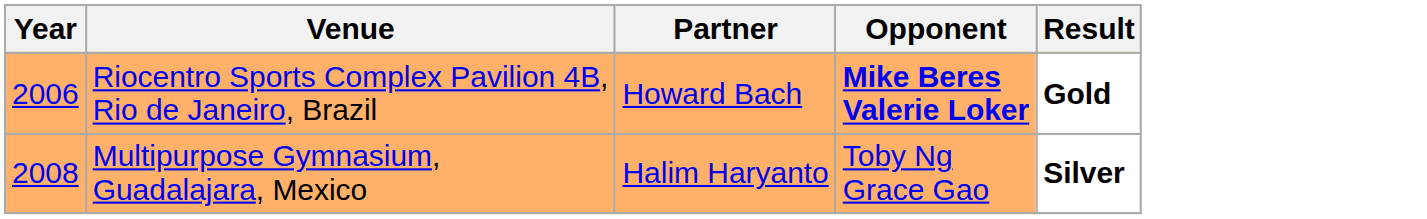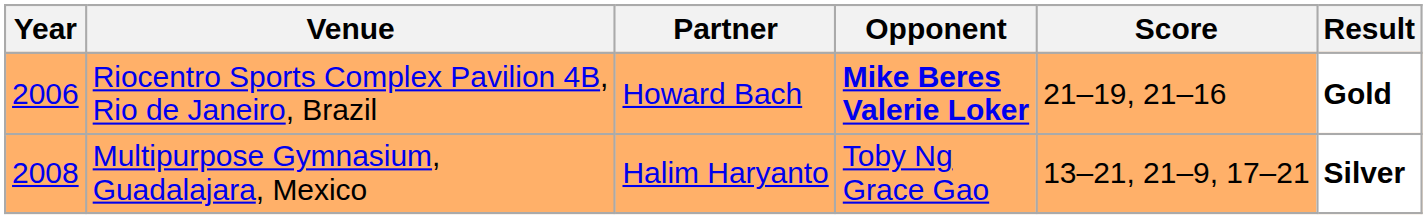+ column: Score | 21–19, 21–16 | 13–21, 21–9, 17–21
